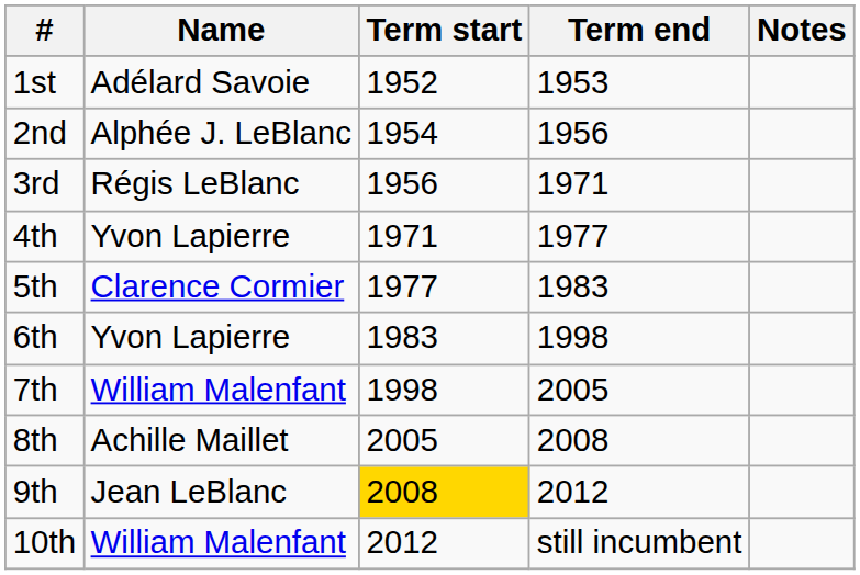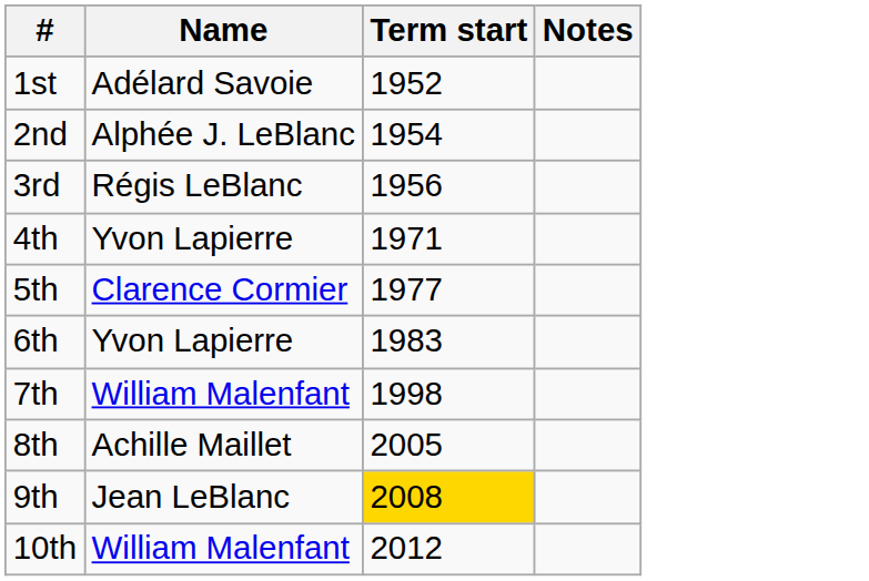- column: Term end | 1953 | 1956 | 1971 | 1977 | 1983 | 1998 | 2005 | 2008 | 2012 | still incumbent
